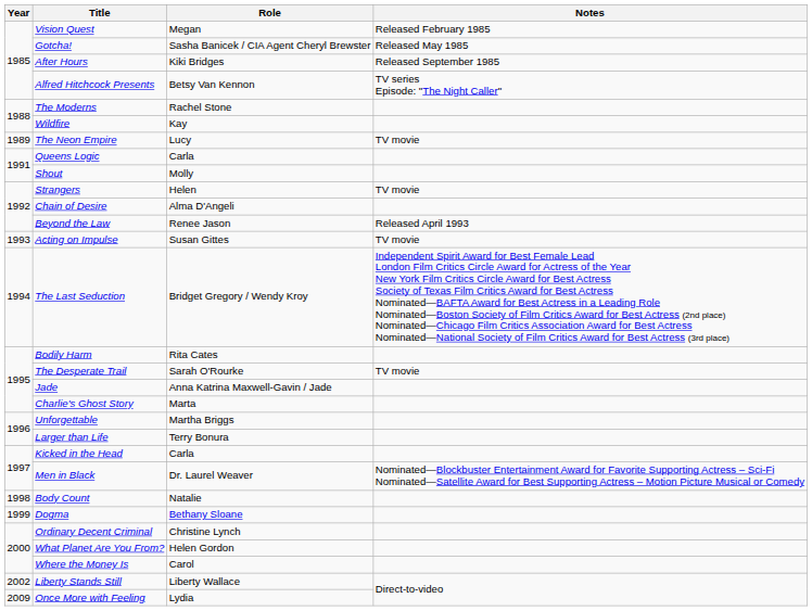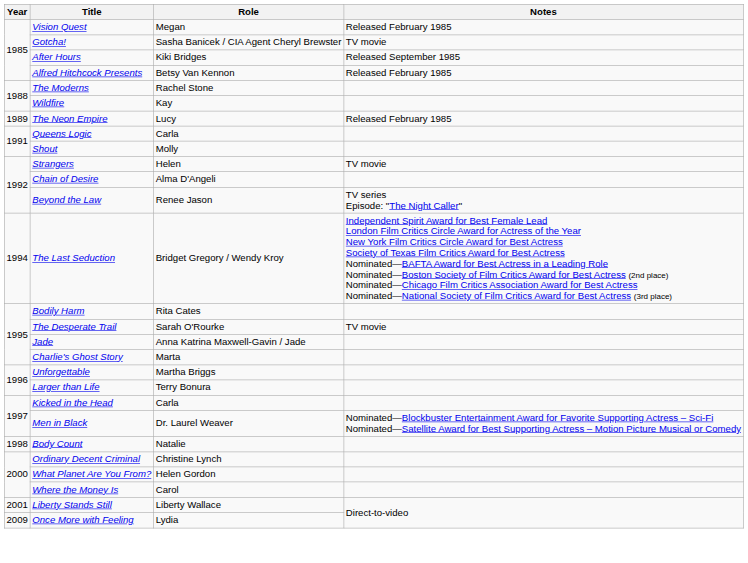Gotcha! | Notes: Released May 1985 -> TV movie
Alfred Hitchcock Presents | Notes: TV series Episode: "The Night Caller" -> Released February 1985
The Neon Empire | Notes: TV movie -> Released February 1985
Beyond the Law | Notes: Released April 1993 -> TV series Episode: "The Night Caller"
- row: 1993 | Acting on Impulse | Susan Gittes | TV movie
- row: 1999 | Dogma | Bethany Sloane
Liberty Stands Still | Year: 2002 -> 2001
